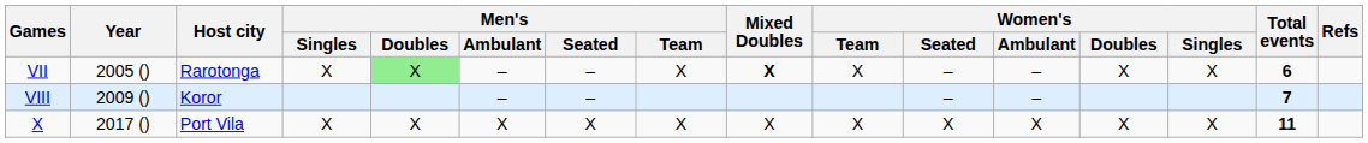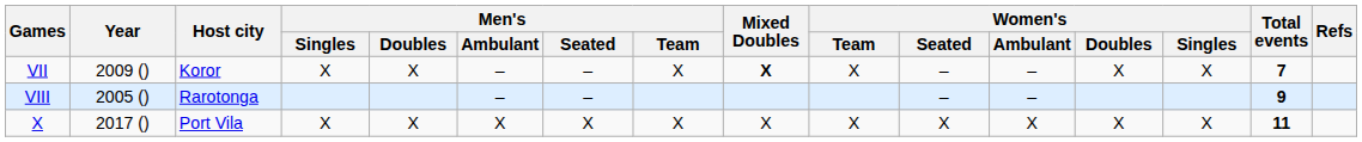VII | Year: 2005 () -> 2009 ()
VII | Host city: Rarotonga -> Koror
VII | Men's / Doubles: lightgreen background -> no background
VII | Total events: 6 -> 7
VIII | Year: 2009 () -> 2005 ()
VIII | Host city: Koror -> Rarotonga
VIII | Total events: 7 -> 9
